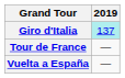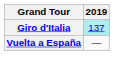- row: Tour de France | —
